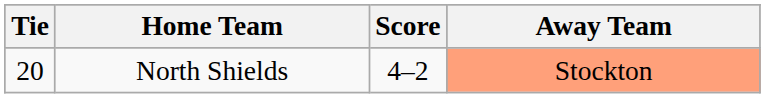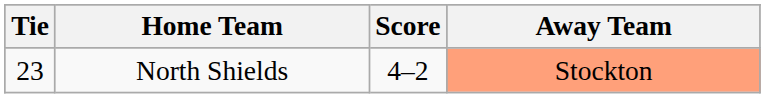North Shields | Tie: 20 -> 23
